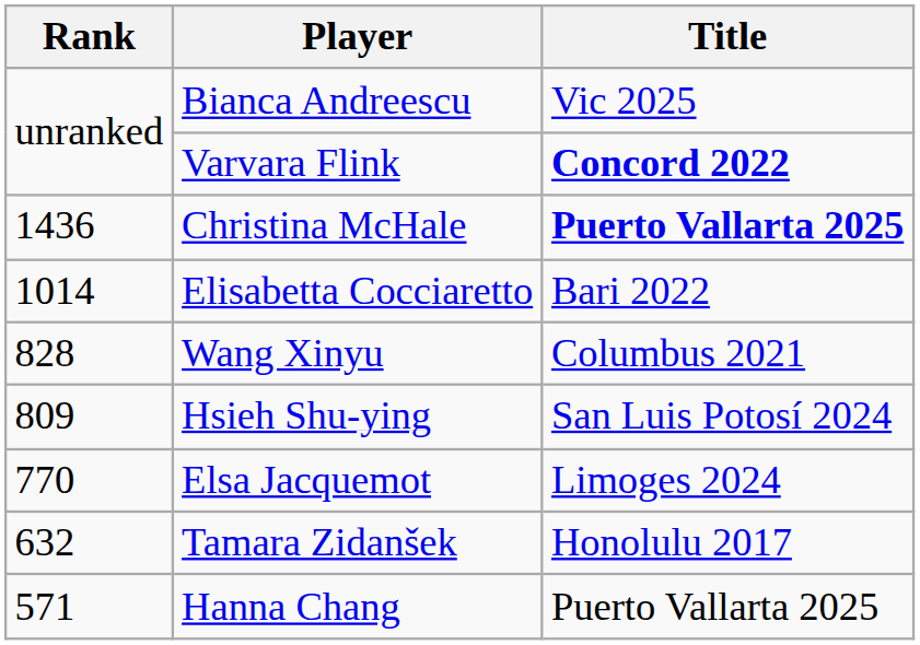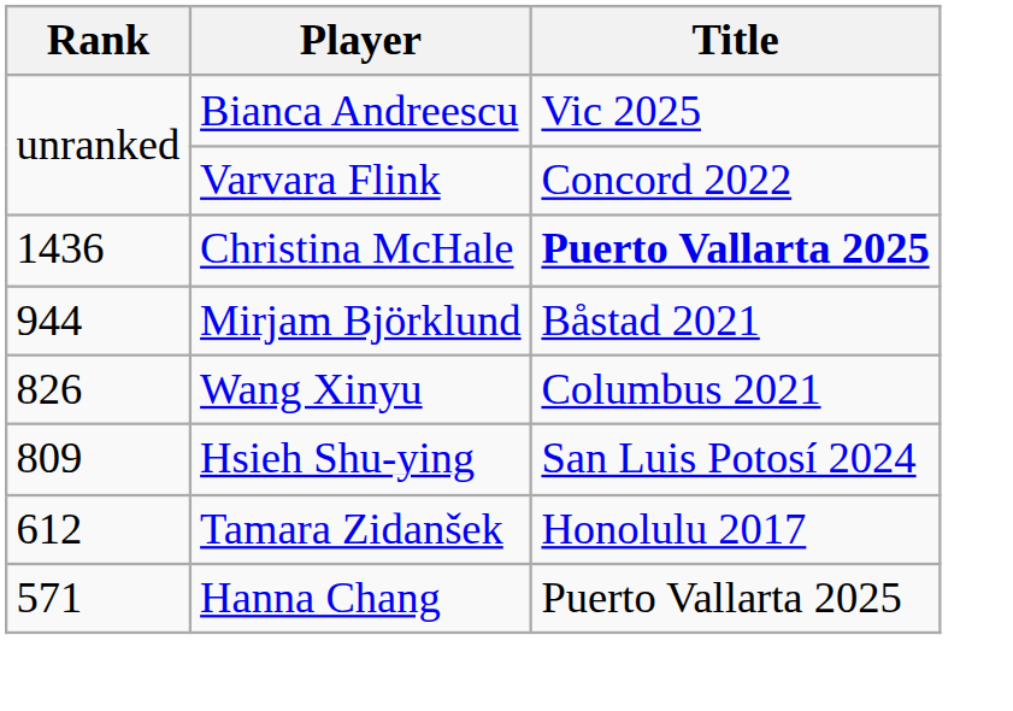Varvara Flink | Title: bold -> normal
- row: 1014 | Elisabetta Cocciaretto | Bari 2022
+ row: 944 | Mirjam Björklund | Båstad 2021
Wang Xinyu | Rank: 828 -> 826
- row: 770 | Elsa Jacquemot | Limoges 2024
Tamara Zidanšek | Rank: 632 -> 612
